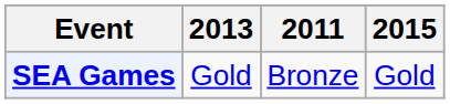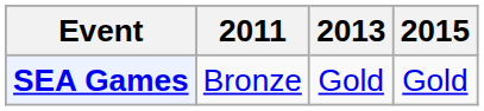columns swapped: 2011 <-> 2013
